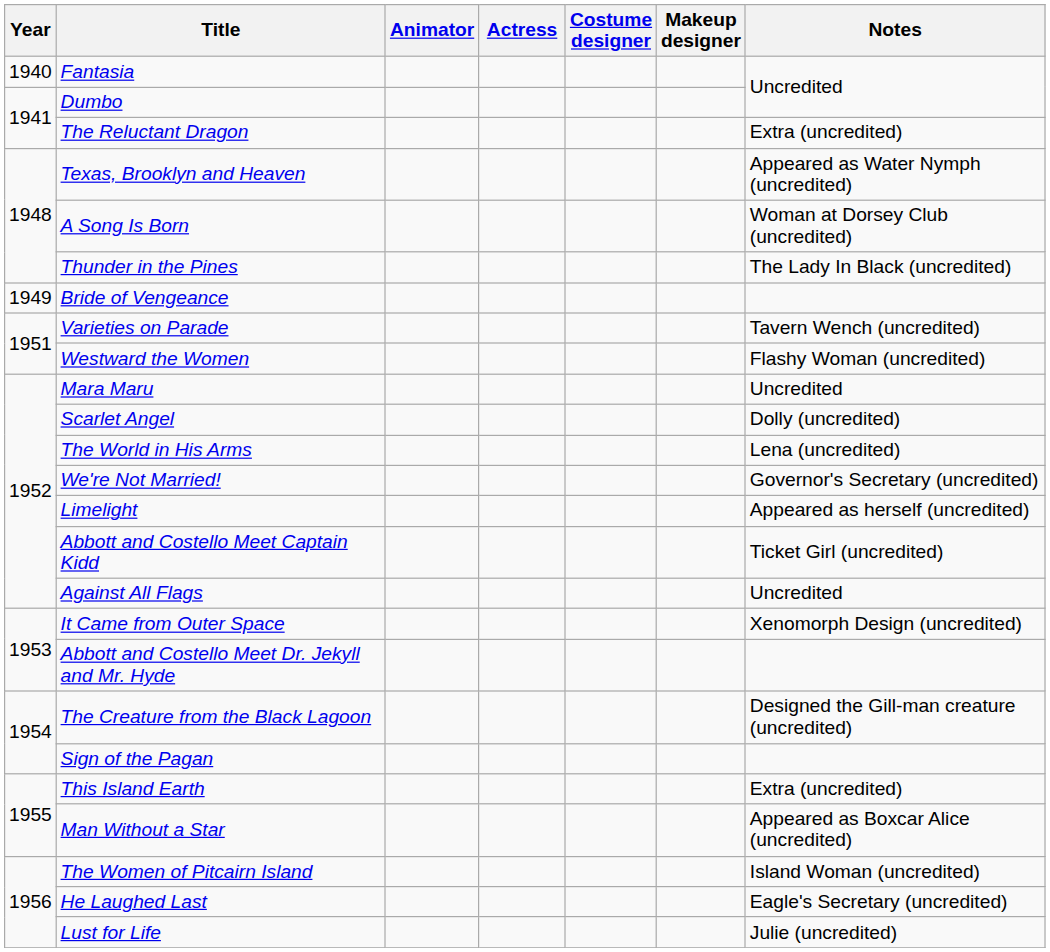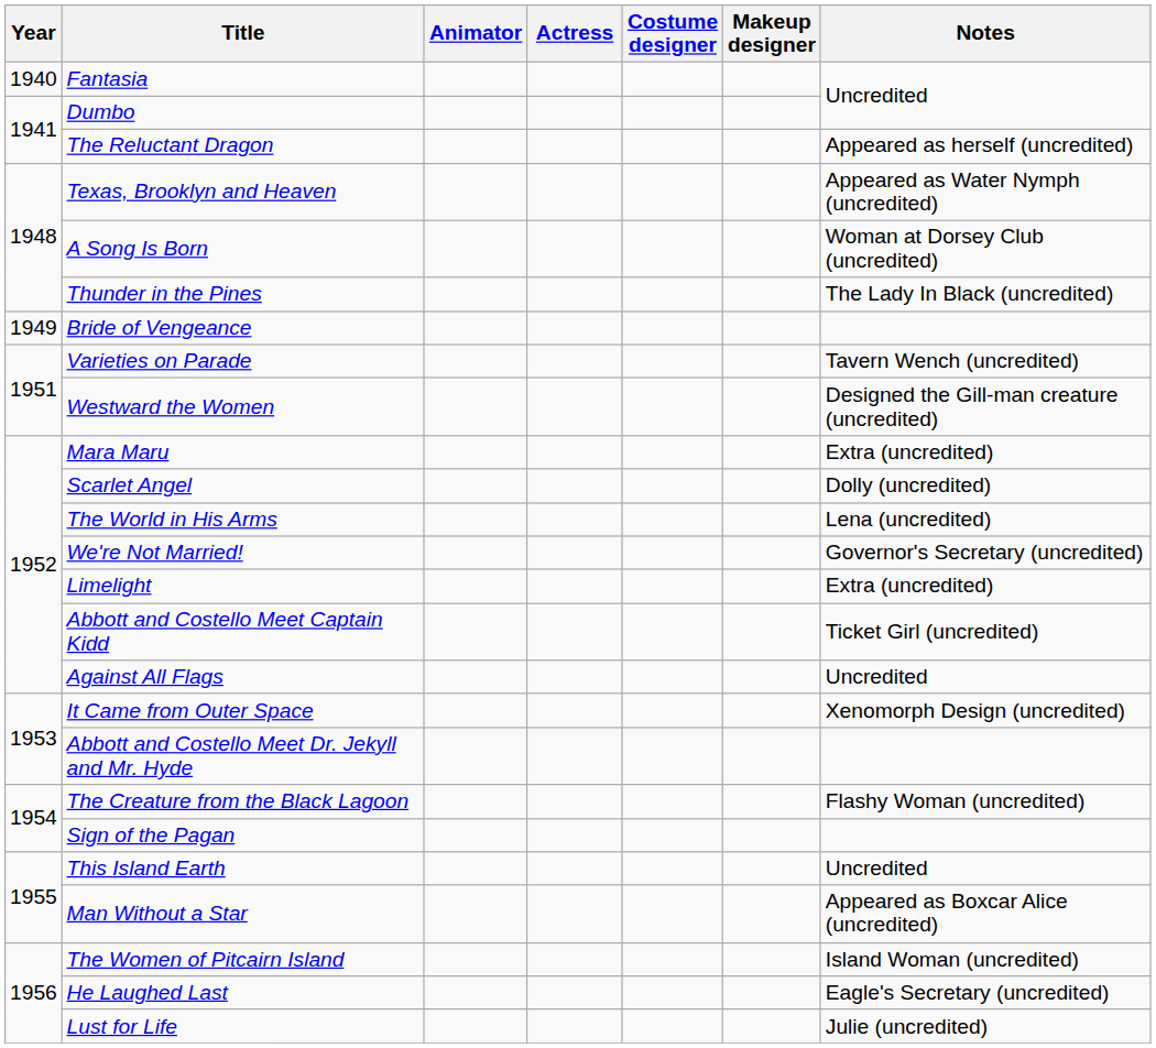The Reluctant Dragon | Notes: Extra (uncredited) -> Appeared as herself (uncredited)
Westward the Women | Notes: Flashy Woman (uncredited) -> Designed the Gill-man creature (uncredited)
Mara Maru | Notes: Uncredited -> Extra (uncredited)
Limelight | Notes: Appeared as herself (uncredited) -> Extra (uncredited)
The Creature from the Black Lagoon | Notes: Designed the Gill-man creature (uncredited) -> Flashy Woman (uncredited)
This Island Earth | Notes: Extra (uncredited) -> Uncredited
